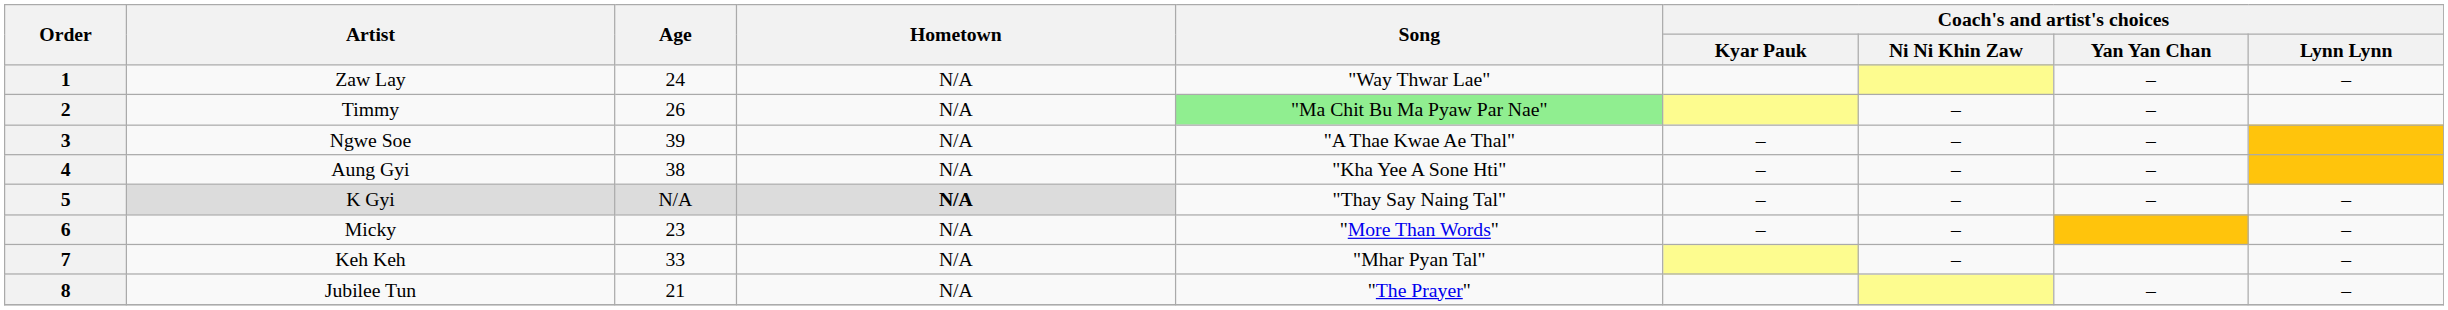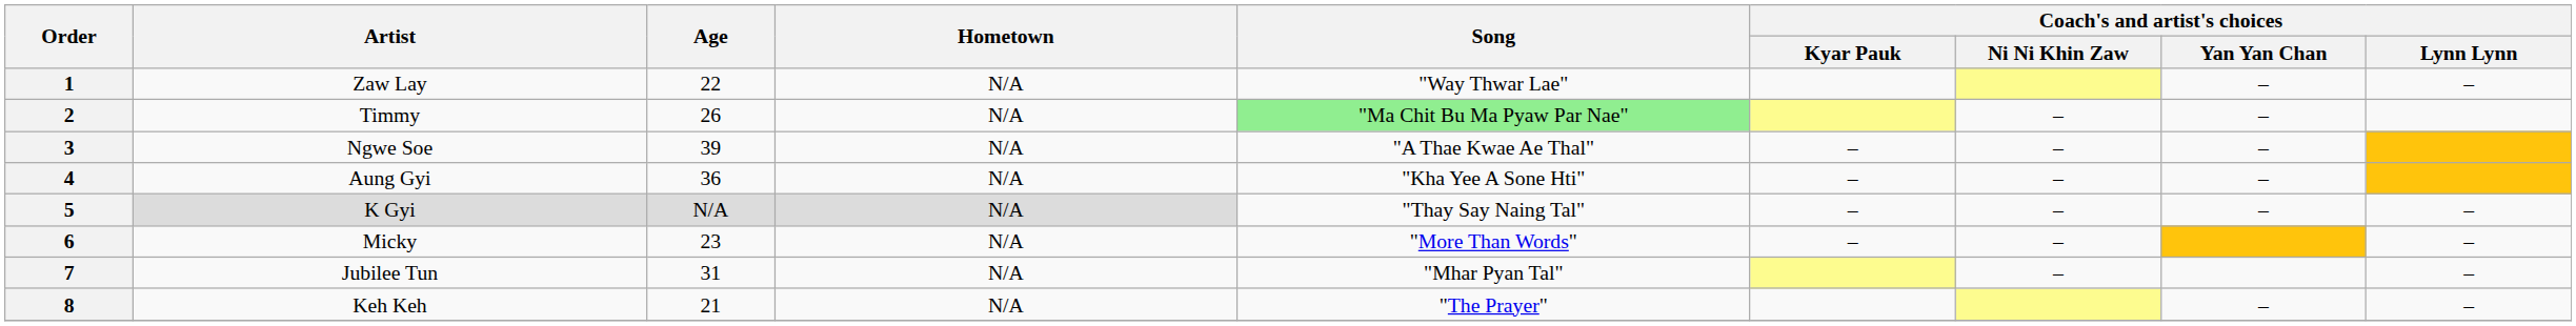1 | Age: 24 -> 22
4 | Age: 38 -> 36
5 | Hometown: bold -> normal
7 | Artist: Keh Keh -> Jubilee Tun
7 | Age: 33 -> 31
8 | Artist: Jubilee Tun -> Keh Keh
